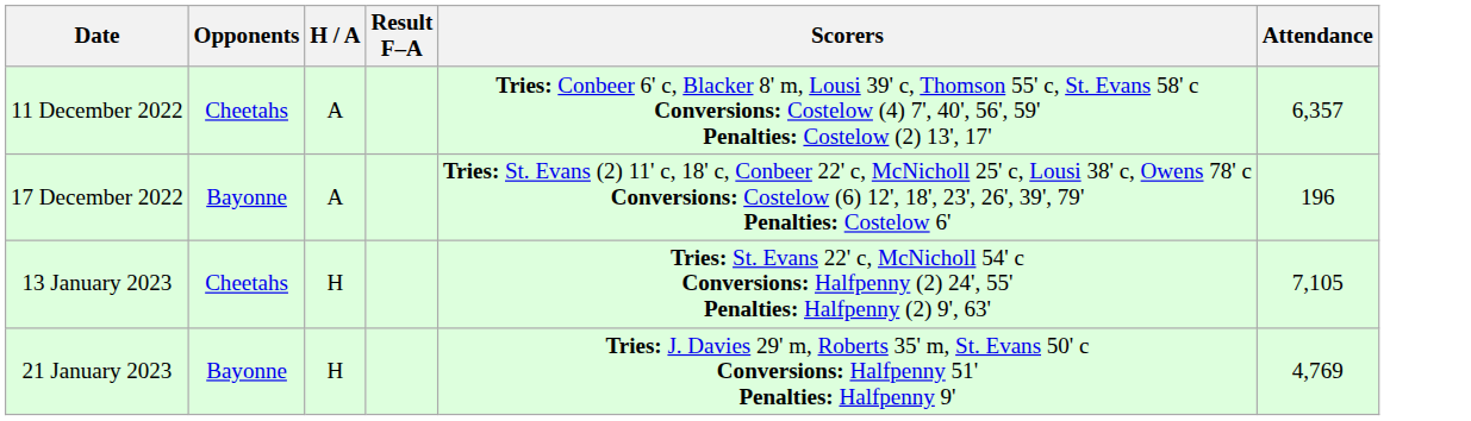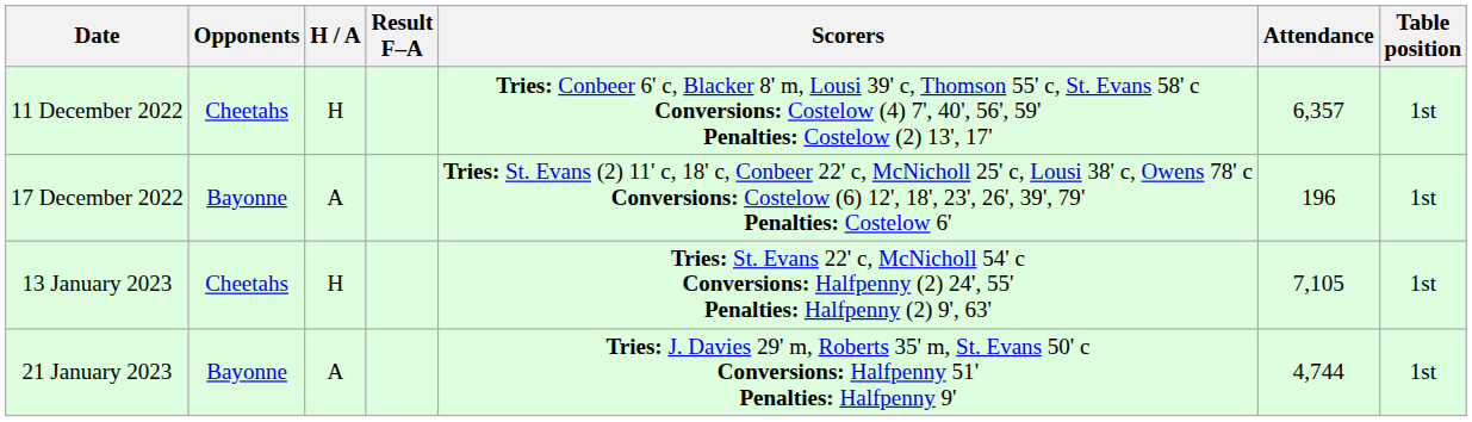+ column: Table position | 1st | 1st | 1st | 1st
11 December 2022 | H / A: A -> H
21 January 2023 | H / A: H -> A
21 January 2023 | Attendance: 4,769 -> 4,744
